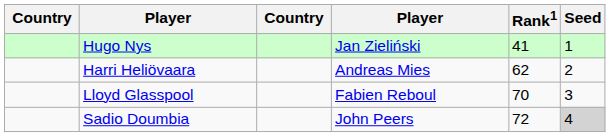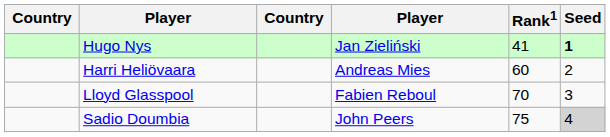Hugo Nys | Seed: normal -> bold
Harri Heliövaara | Rank1: 62 -> 60
Sadio Doumbia | Rank1: 72 -> 75
